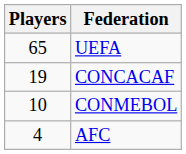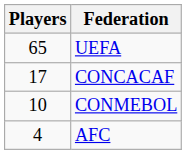CONCACAF | Players: 19 -> 17
